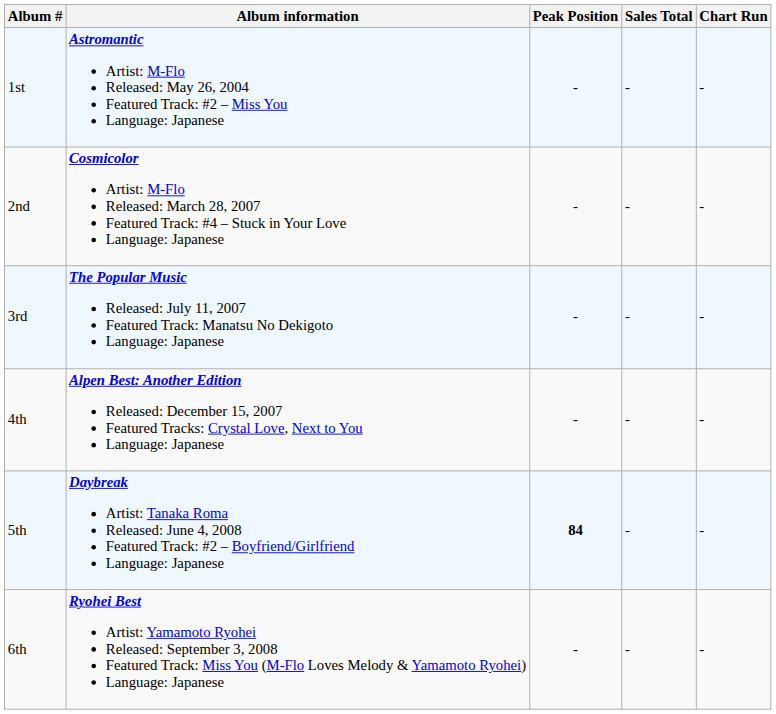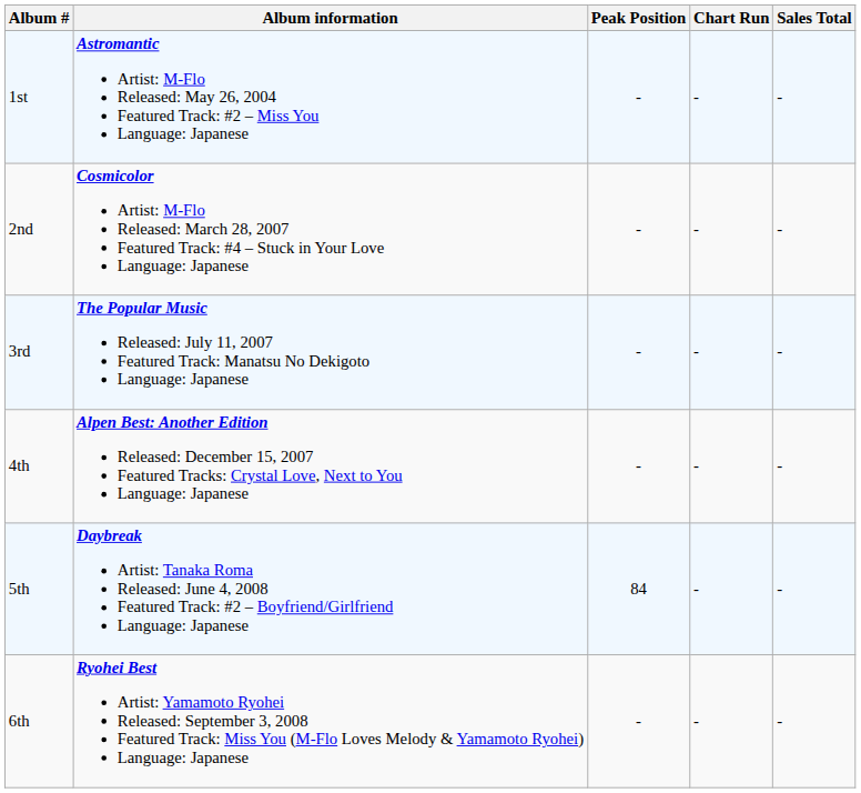columns swapped: Sales Total <-> Chart Run
5th | Peak Position: bold -> normal
